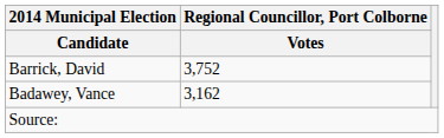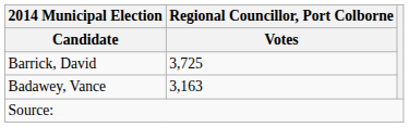Barrick, David | Regional Councillor, Port Colborne / Votes: 3,752 -> 3,725
Badawey, Vance | Regional Councillor, Port Colborne / Votes: 3,162 -> 3,163
